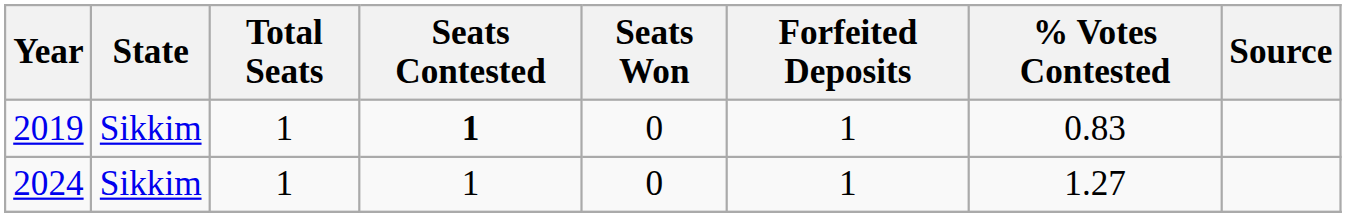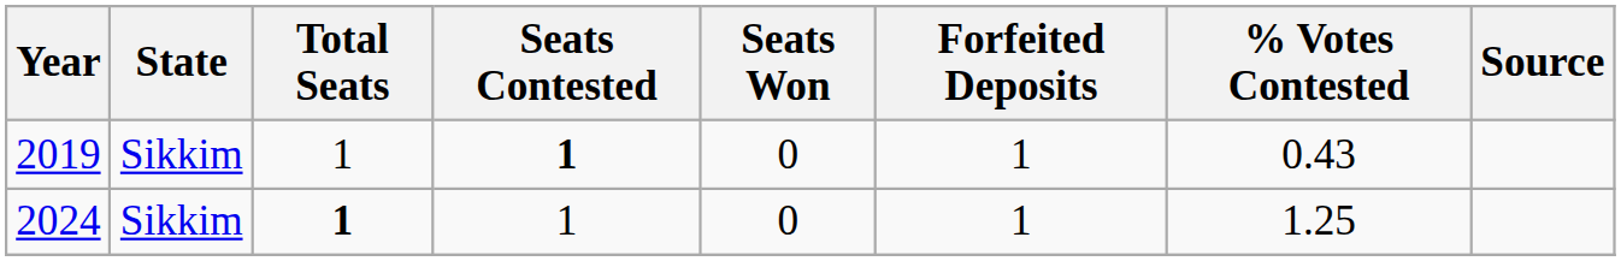2019 | % Votes Contested: 0.83 -> 0.43
2024 | Total Seats: normal -> bold
2024 | % Votes Contested: 1.27 -> 1.25
